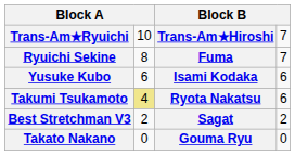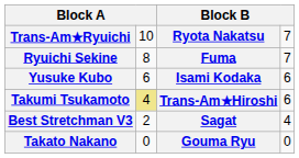Trans-Am★Ryuichi | column 3: Trans-Am★Hiroshi -> Ryota Nakatsu
Takumi Tsukamoto | column 3: Ryota Nakatsu -> Trans-Am★Hiroshi
Best Stretchman V3 | column 4: 2 -> 4
